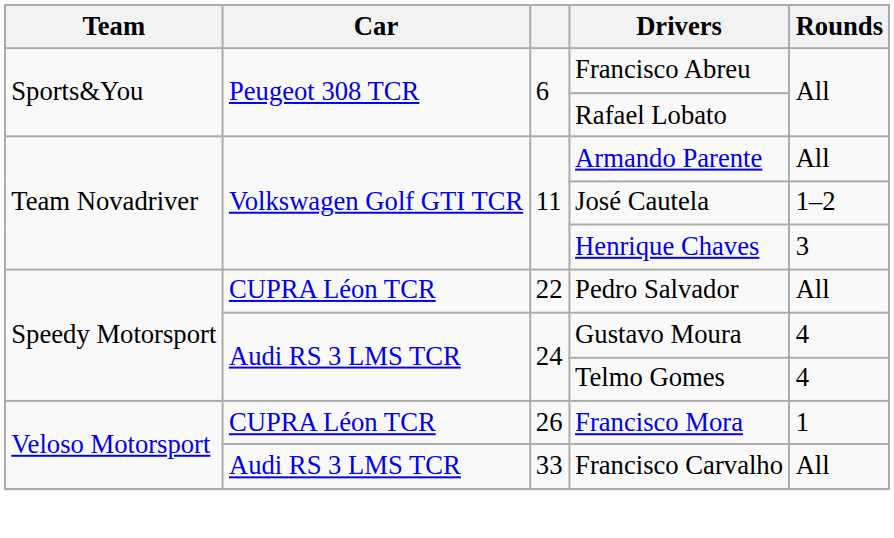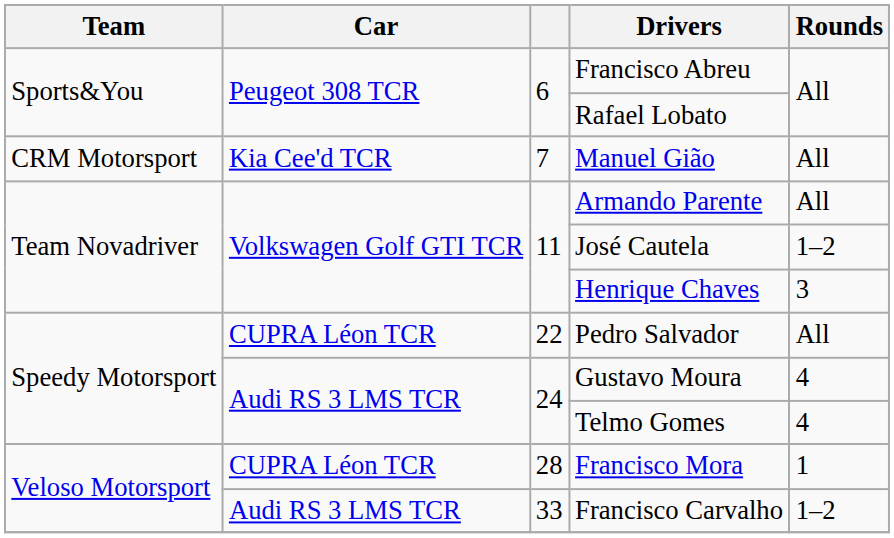+ row: CRM Motorsport | Kia Cee'd TCR | 7 | Manuel Gião | All
Francisco Mora | column 3: 26 -> 28
Francisco Carvalho | Rounds: All -> 1–2
